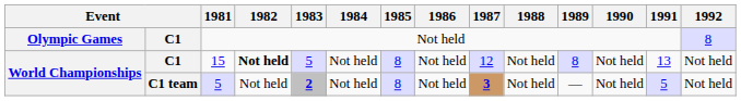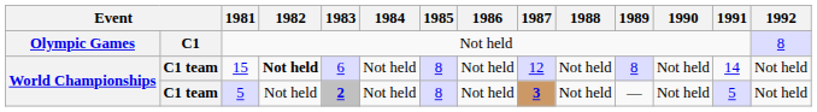15 | column 2: C1 -> C1 team
15 | 1983: 5 -> 6
15 | 1991: 13 -> 14
